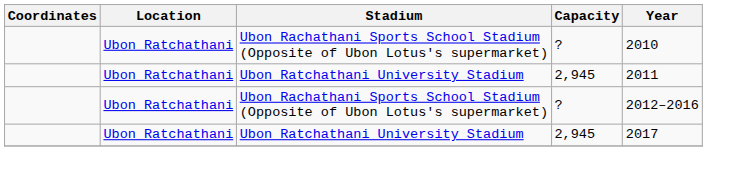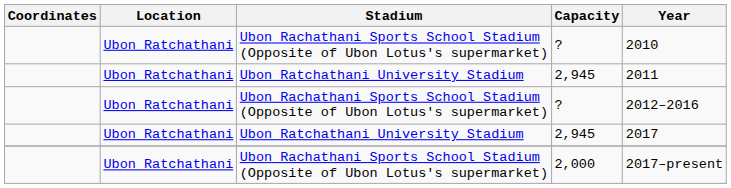+ row: Ubon Ratchathani | Ubon Rachathani Sports School Stadium (Opposite of Ubon Lotus's supermarket) | 2,000 | 2017–present
